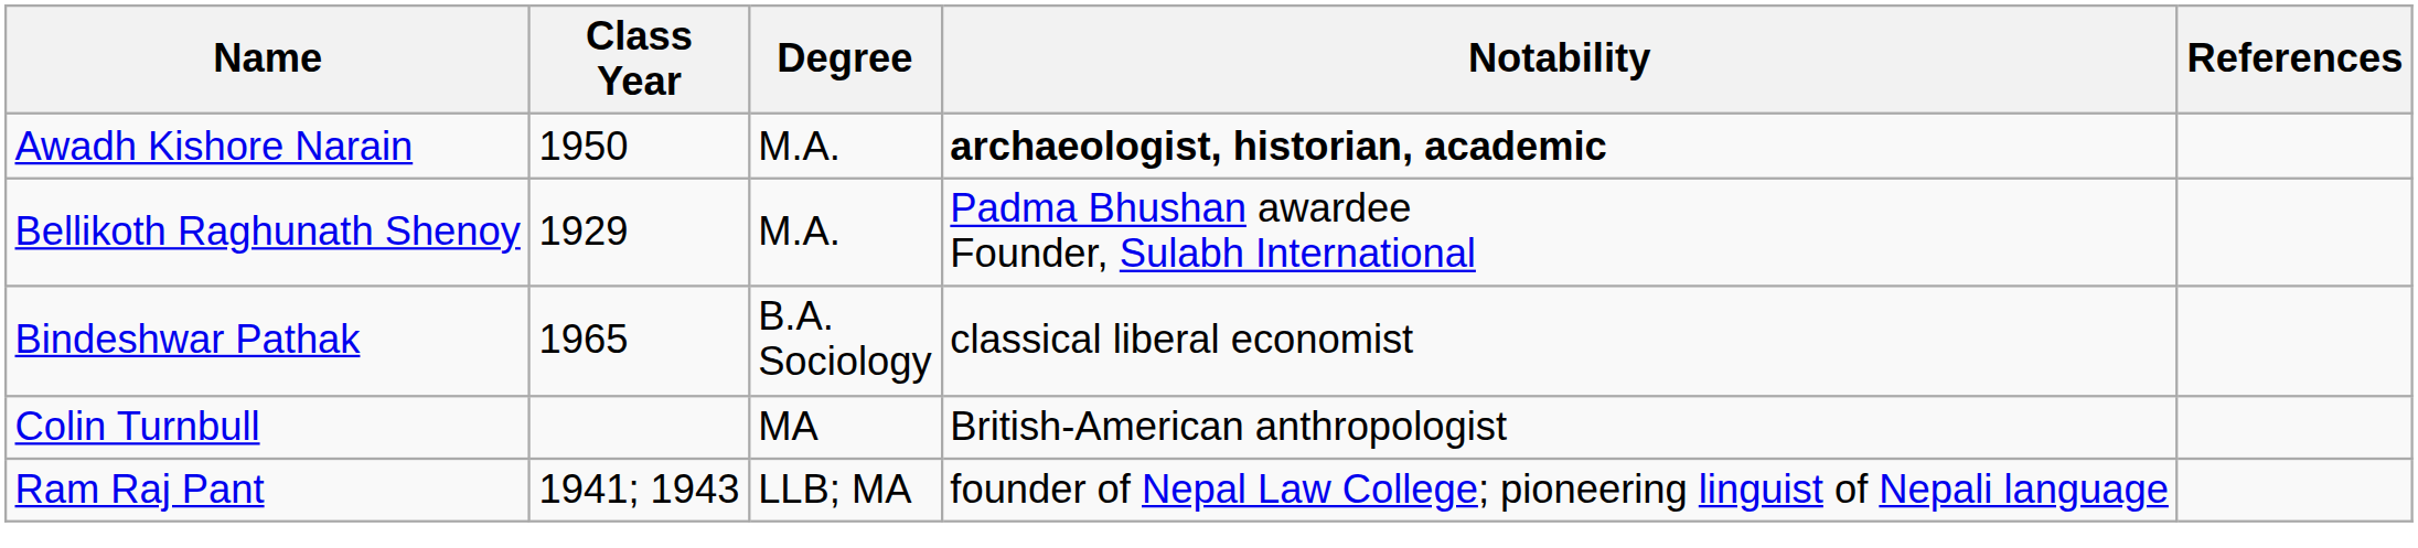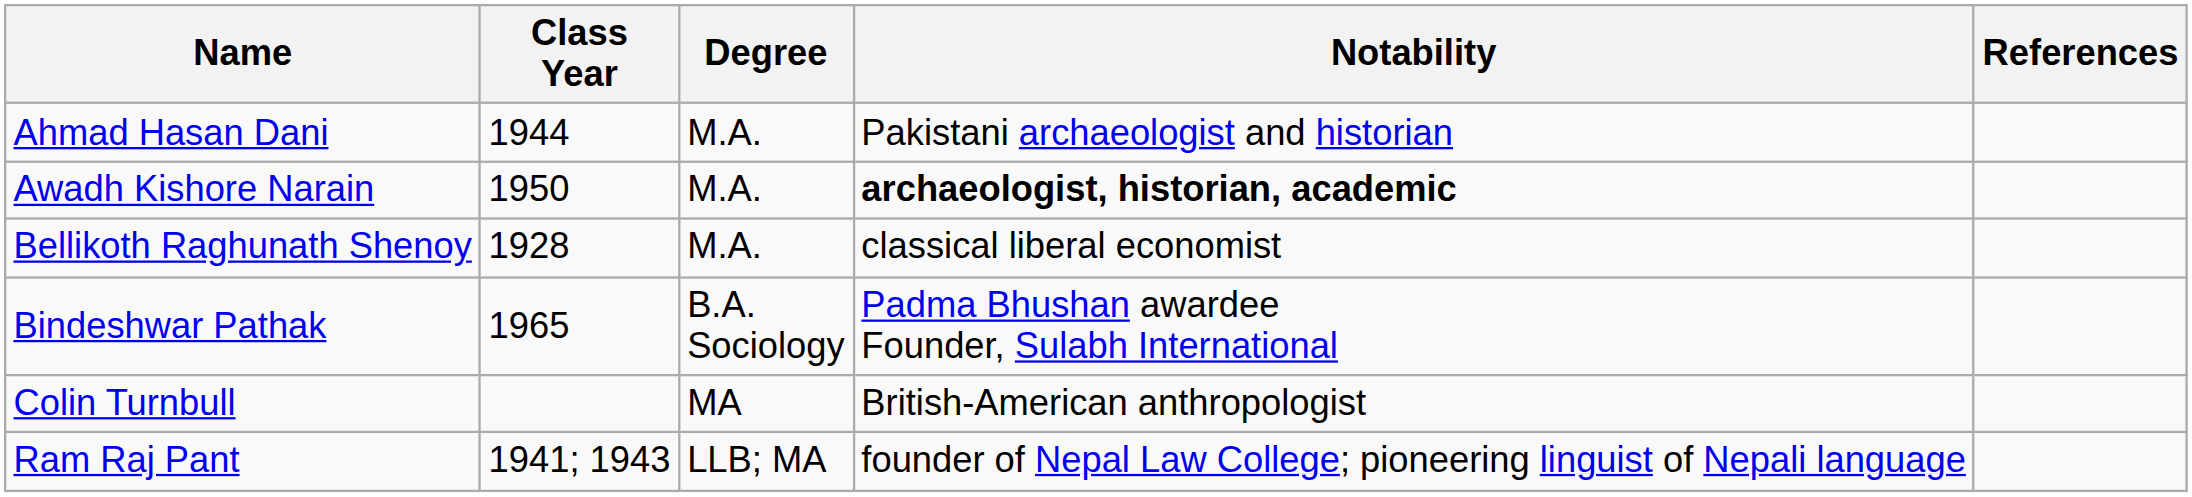+ row: Ahmad Hasan Dani | 1944 | M.A. | Pakistani archaeologist and historian
Bellikoth Raghunath Shenoy | Class Year: 1929 -> 1928
Bellikoth Raghunath Shenoy | Notability: Padma Bhushan awardee Founder, Sulabh International -> classical liberal economist
Bindeshwar Pathak | Notability: classical liberal economist -> Padma Bhushan awardee Founder, Sulabh International
